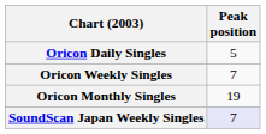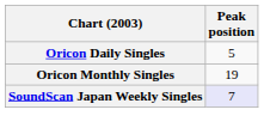- row: Oricon Weekly Singles | 7
